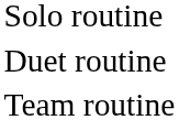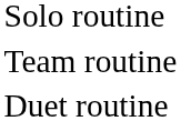rows swapped: Duet routine <-> Team routine
